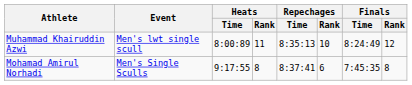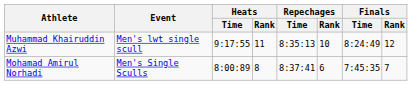Muhammad Khairuddin Azwi | Heats / Time: 8:00:89 -> 9:17:55
Mohamad Amirul Norhadi | Heats / Time: 9:17:55 -> 8:00:89
Mohamad Amirul Norhadi | Finals / Rank: 8 -> 7
